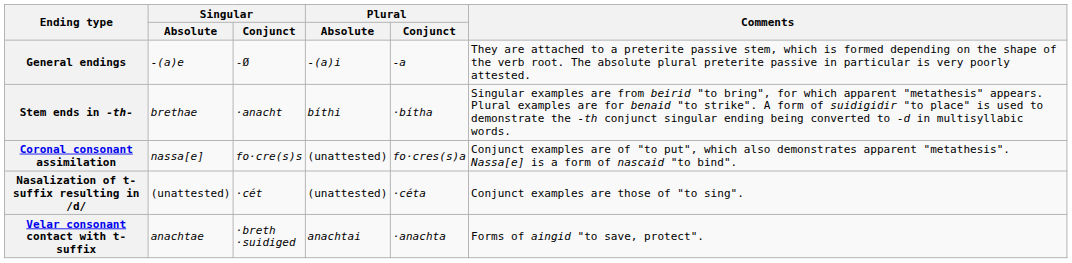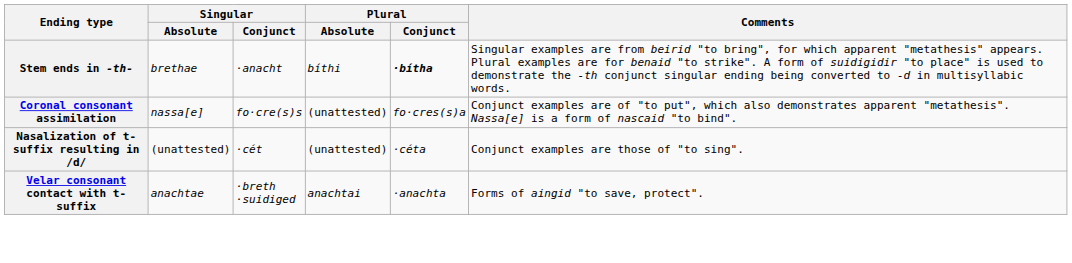- row: General endings | -(a)e | -Ø | -(a)i | -a | They are attached to a preterite passive stem, which is formed depending on the shape of the verb root. The absolute plural preterite passive in particular is very poorly attested.
Stem ends in -th- | Plural / Conjunct: normal -> bold
